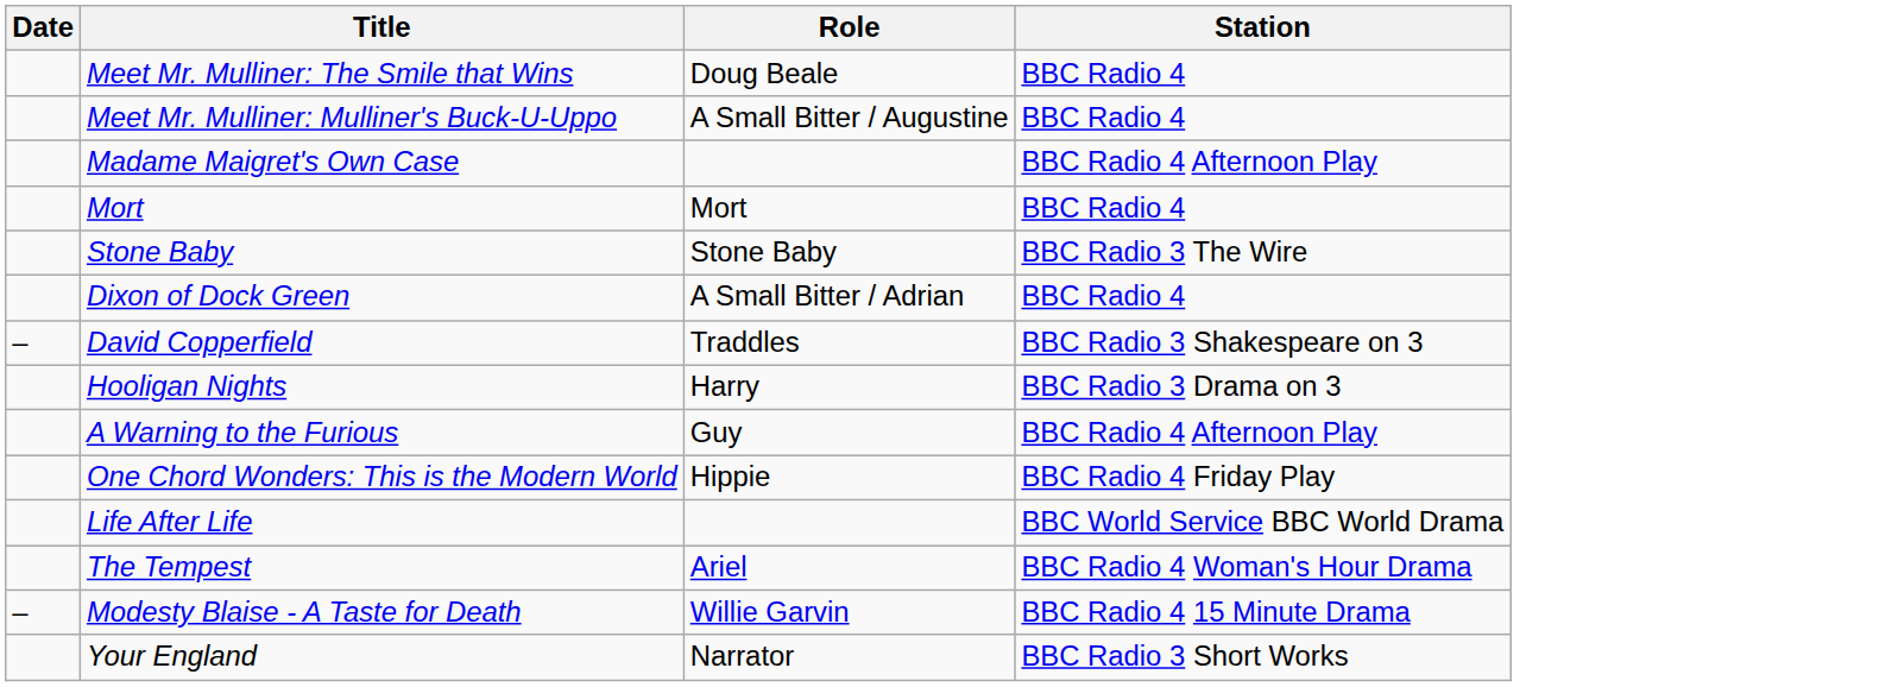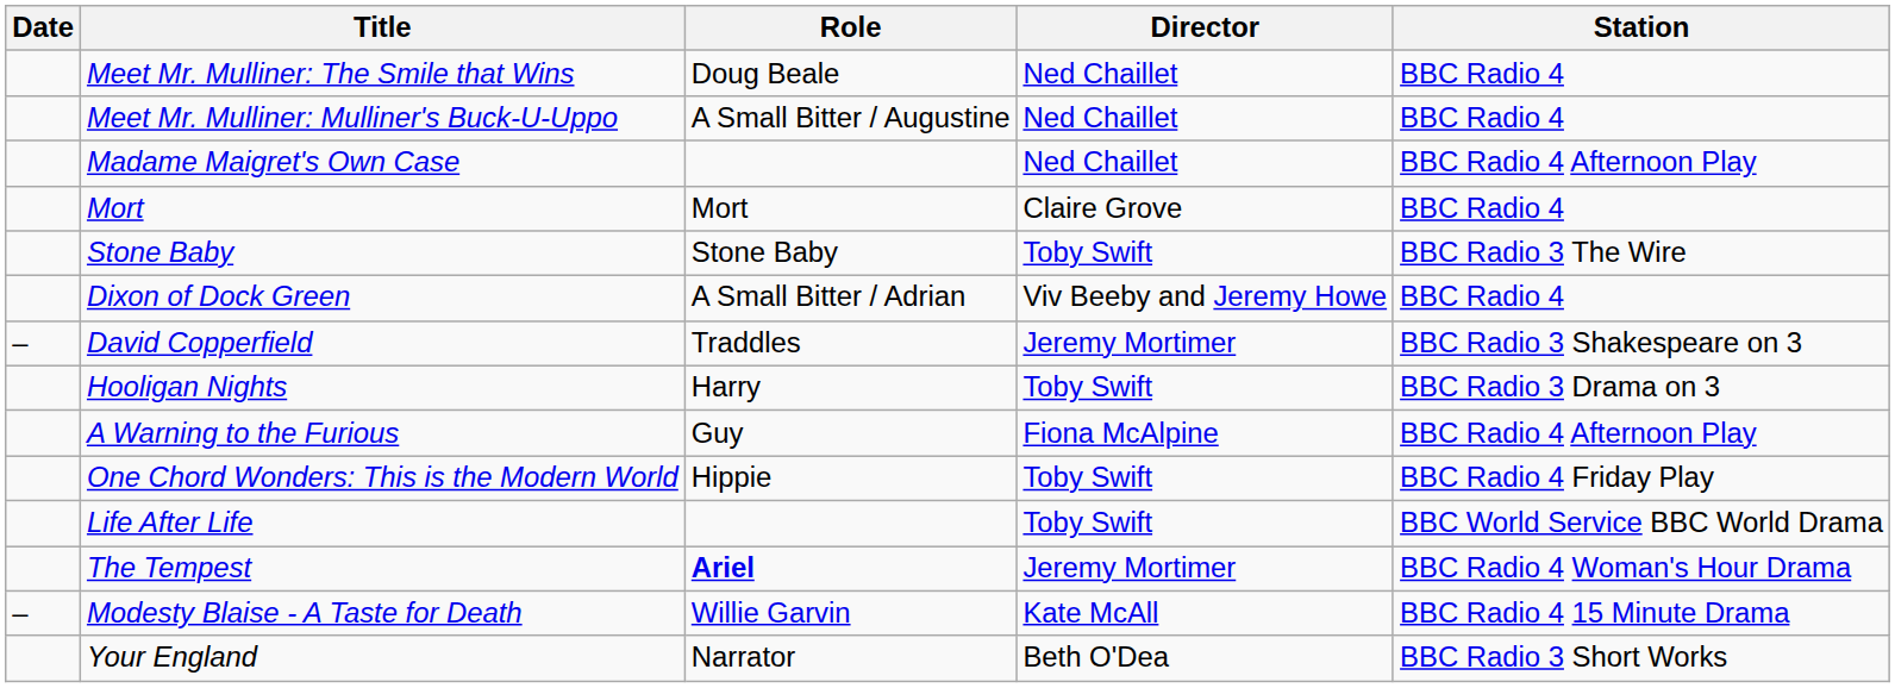+ column: Director | Ned Chaillet | Ned Chaillet | Ned Chaillet | Claire Grove | Toby Swift | Viv Beeby and Jeremy Howe | Jeremy Mortimer | Toby Swift | Fiona McAlpine | Toby Swift | Toby Swift | Jeremy Mortimer | Kate McAll | Beth O'Dea
The Tempest | Role: normal -> bold
